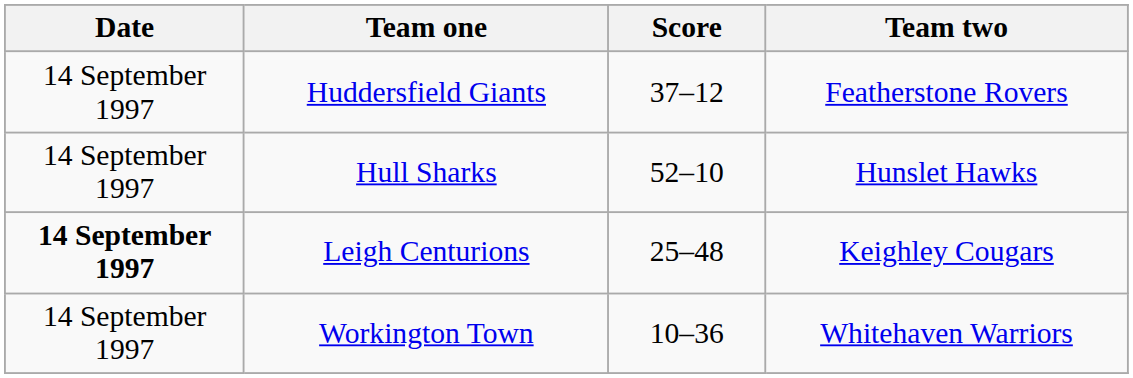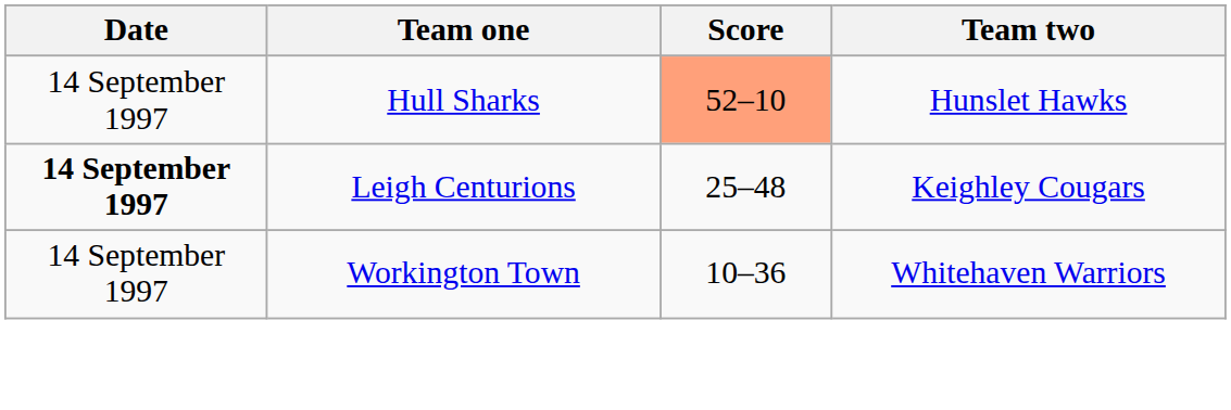- row: 14 September 1997 | Huddersfield Giants | 37–12 | Featherstone Rovers
Hull Sharks | Score: no background -> lightsalmon background
